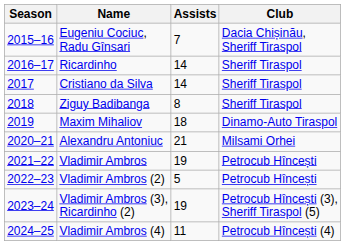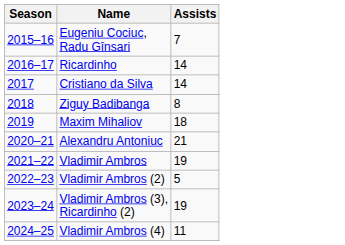- column: Club | Dacia Chișinău, Sheriff Tiraspol | Sheriff Tiraspol | Sheriff Tiraspol | Sheriff Tiraspol | Dinamo-Auto Tiraspol | Milsami Orhei | Petrocub Hîncești | Petrocub Hîncești | Petrocub Hîncești (3), Sheriff Tiraspol (5) | Petrocub Hîncești (4)
